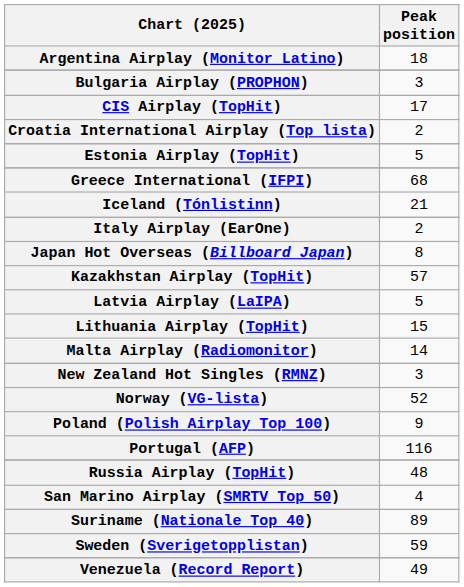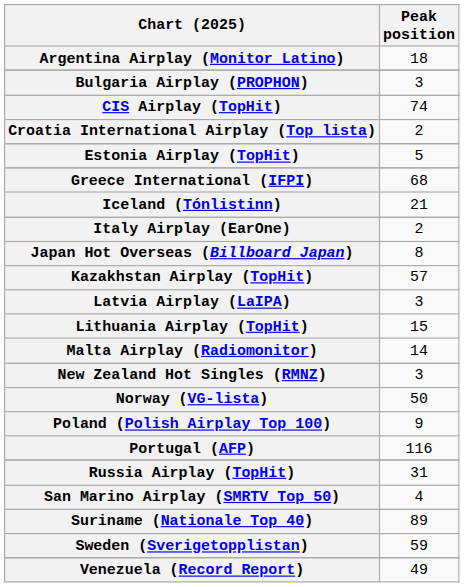CIS Airplay (TopHit) | Peak position: 17 -> 74
Latvia Airplay (LaIPA) | Peak position: 5 -> 3
Norway (VG-lista) | Peak position: 52 -> 50
Russia Airplay (TopHit) | Peak position: 48 -> 31
